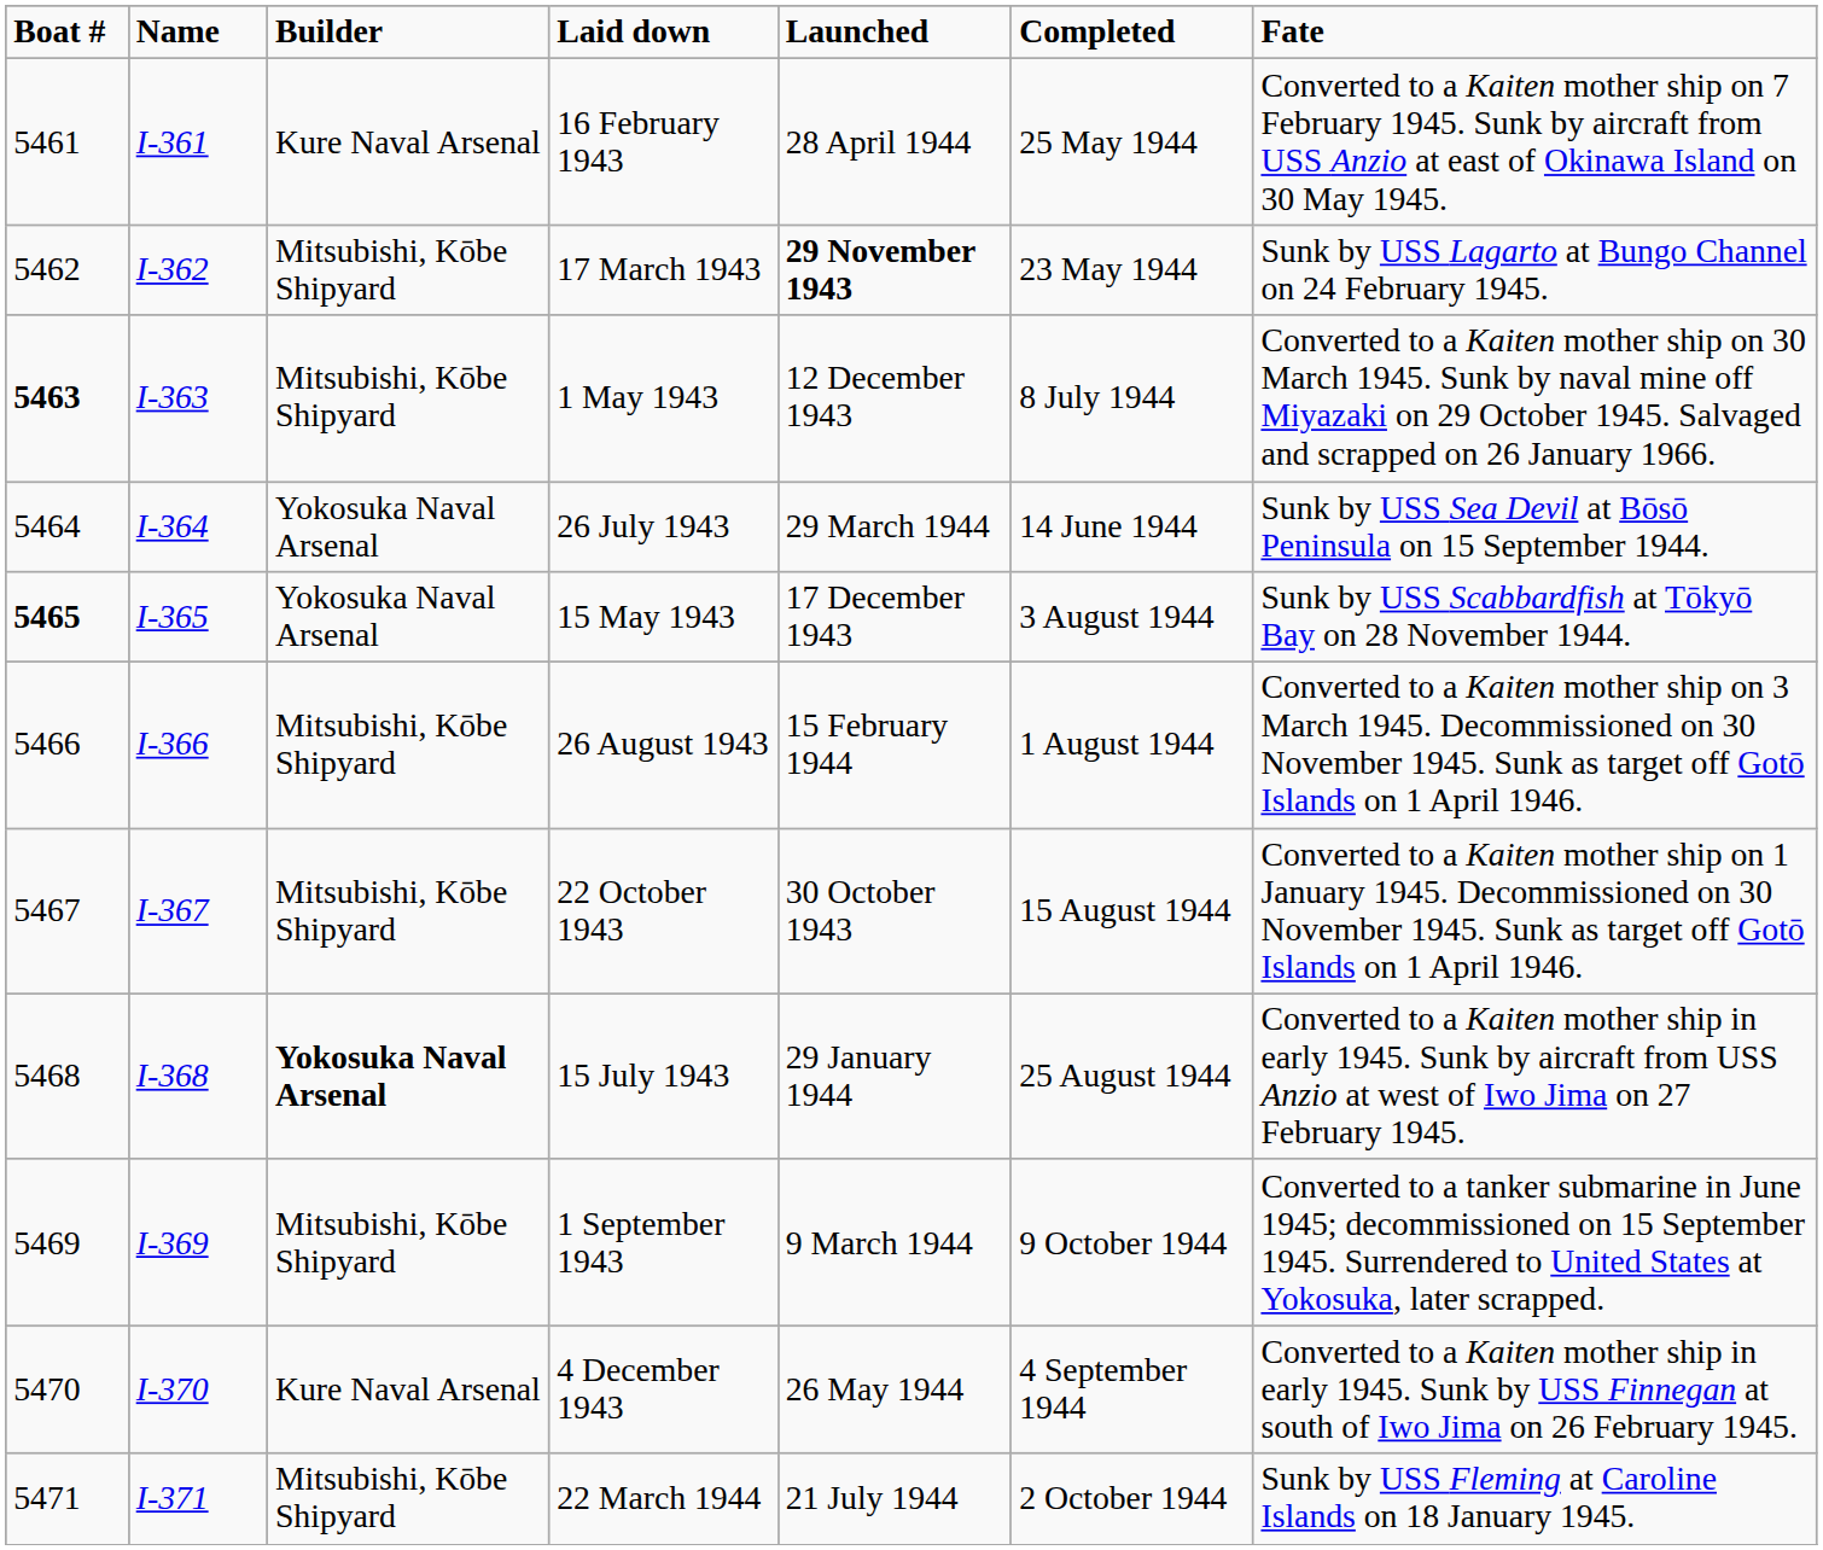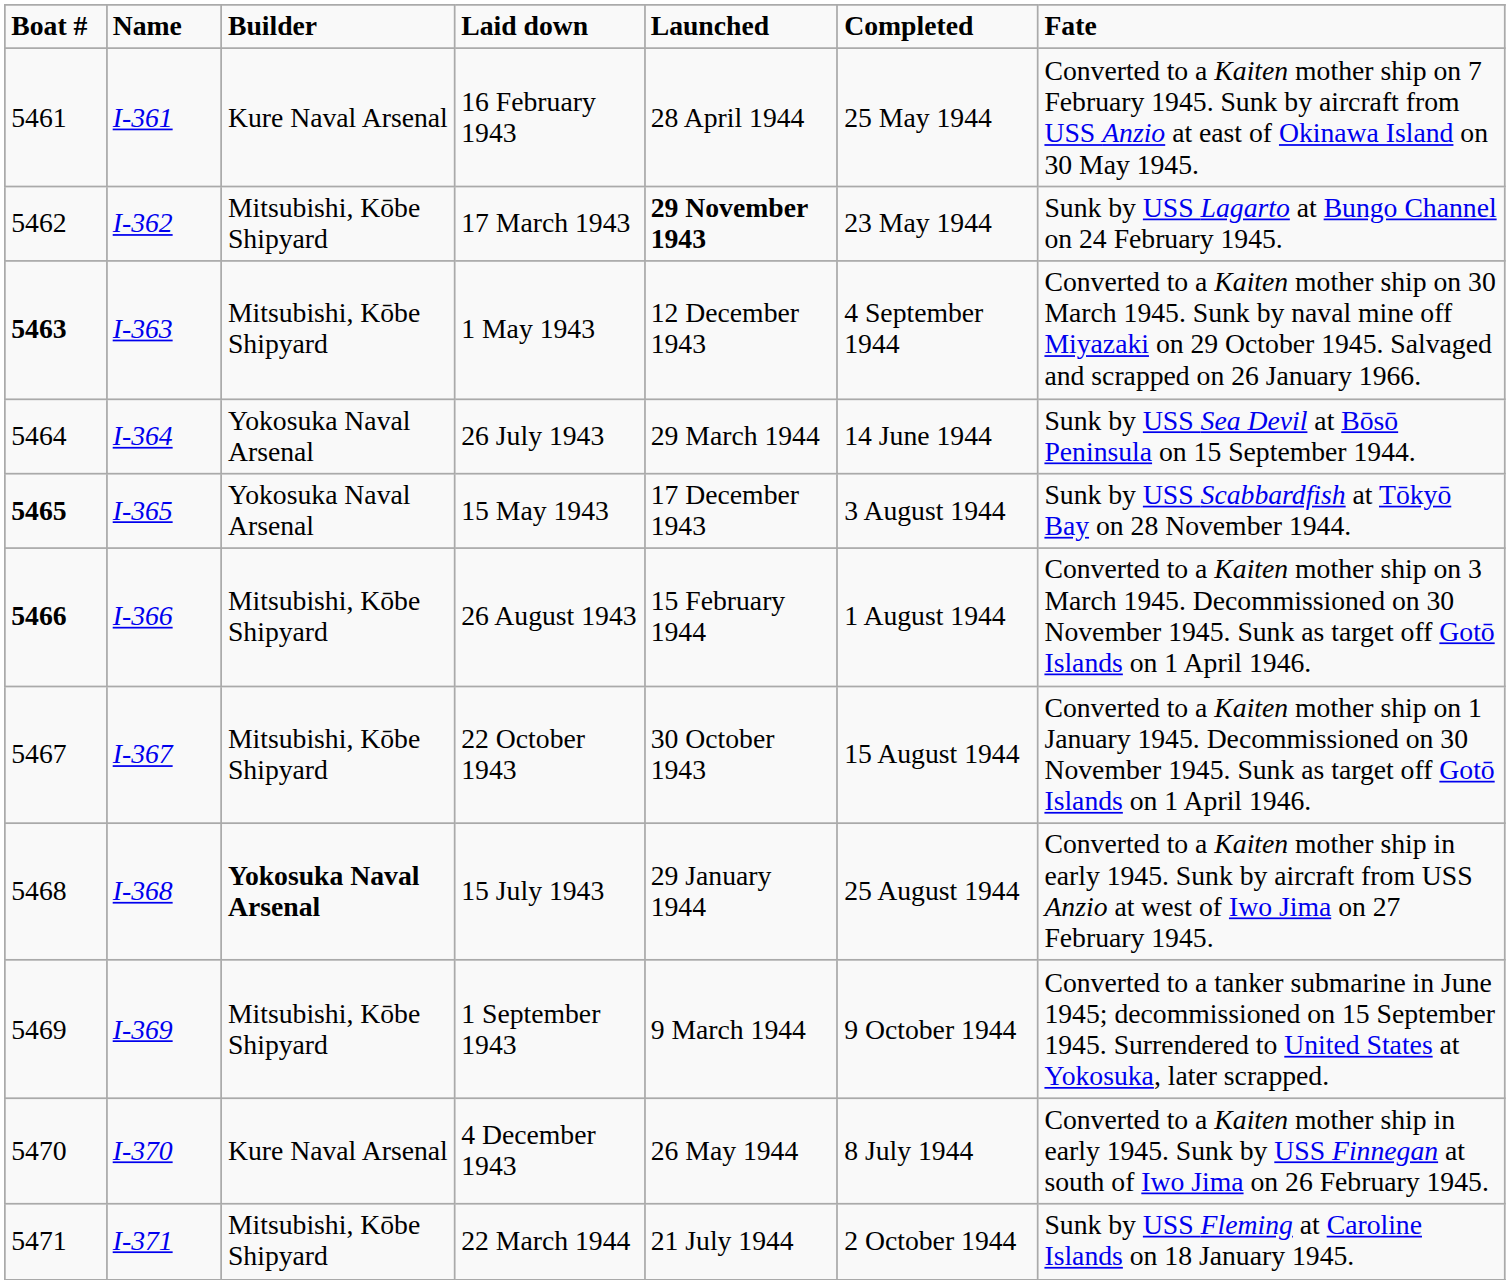1 May 1943 | Completed: 8 July 1944 -> 4 September 1944
26 August 1943 | Boat #: normal -> bold
4 December 1943 | Completed: 4 September 1944 -> 8 July 1944
